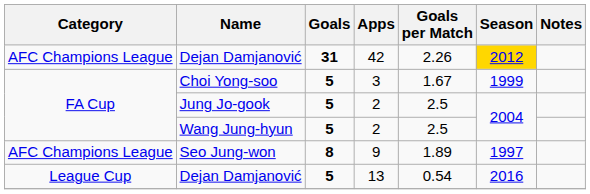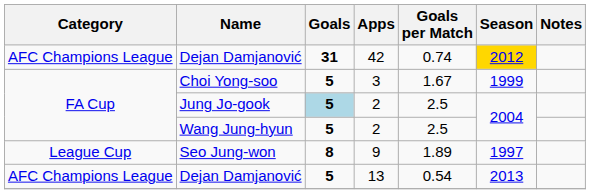Dejan Damjanović / 42 | Goals per Match: 2.26 -> 0.74
Jung Jo-gook | Goals: no background -> lightblue background
Seo Jung-won | Category: AFC Champions League -> League Cup
Dejan Damjanović / 13 | Category: League Cup -> AFC Champions League
Dejan Damjanović / 13 | Season: 2016 -> 2013
